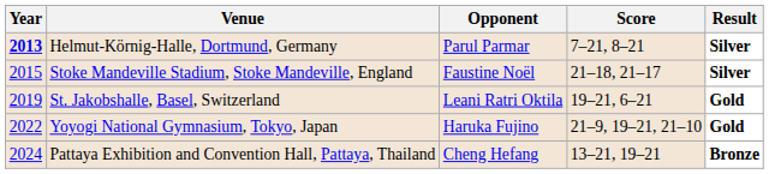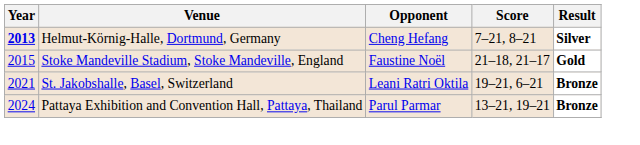Helmut-Körnig-Halle, Dortmund, Germany | Opponent: Parul Parmar -> Cheng Hefang
Stoke Mandeville Stadium, Stoke Mandeville, England | Result: Silver -> Gold
St. Jakobshalle, Basel, Switzerland | Year: 2019 -> 2021
St. Jakobshalle, Basel, Switzerland | Result: Gold -> Bronze
- row: 2022 | Yoyogi National Gymnasium, Tokyo, Japan | Haruka Fujino | 21–9, 19–21, 21–10 | Gold
Pattaya Exhibition and Convention Hall, Pattaya, Thailand | Opponent: Cheng Hefang -> Parul Parmar
